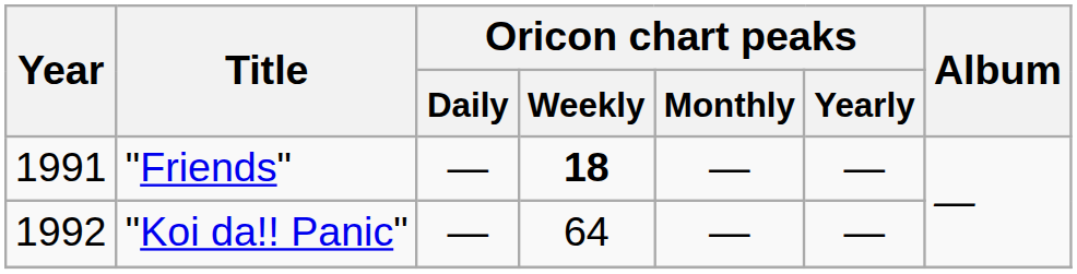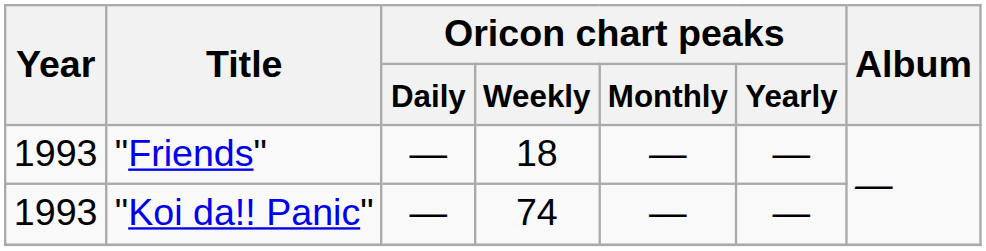"Friends" | Year: 1991 -> 1993
"Friends" | Oricon chart peaks / Weekly: bold -> normal
"Koi da!! Panic" | Year: 1992 -> 1993
"Koi da!! Panic" | Oricon chart peaks / Weekly: 64 -> 74
